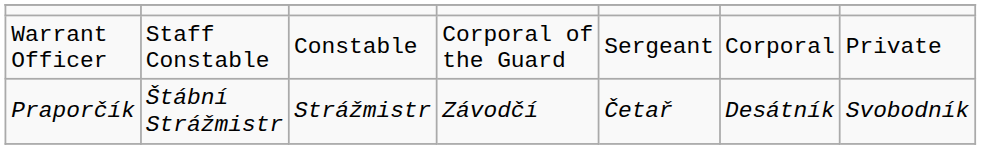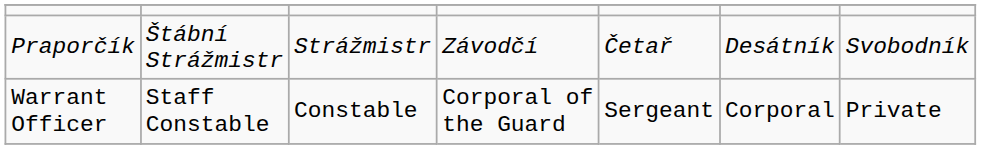rows swapped: Praporčík <-> Warrant Officer
